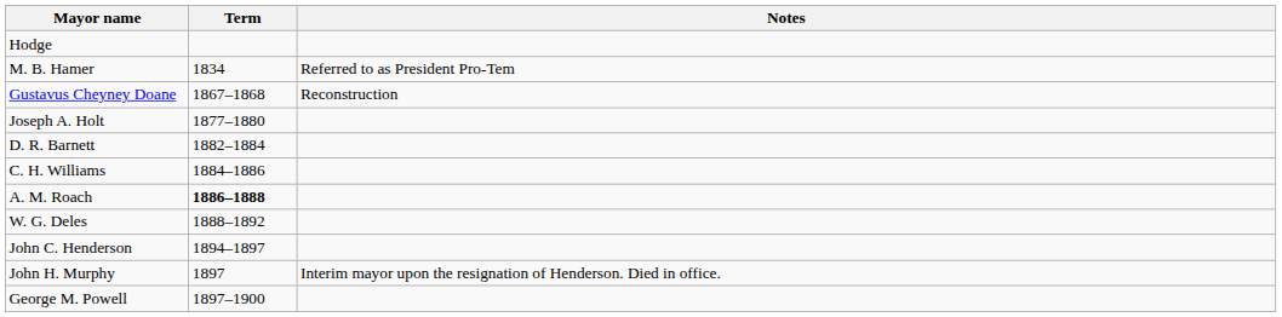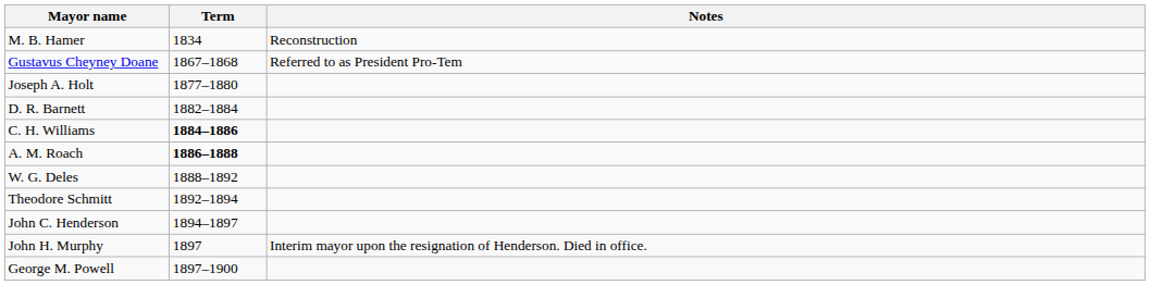- row: Hodge
M. B. Hamer | Notes: Referred to as President Pro-Tem -> Reconstruction
Gustavus Cheyney Doane | Notes: Reconstruction -> Referred to as President Pro-Tem
C. H. Williams | Term: normal -> bold
+ row: Theodore Schmitt | 1892–1894
